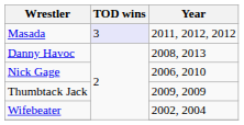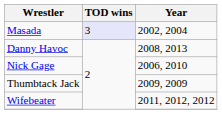Masada | Year: 2011, 2012, 2012 -> 2002, 2004
Wifebeater | Year: 2002, 2004 -> 2011, 2012, 2012
